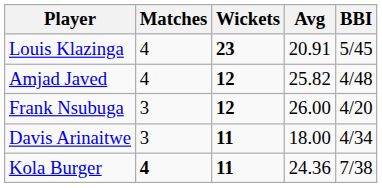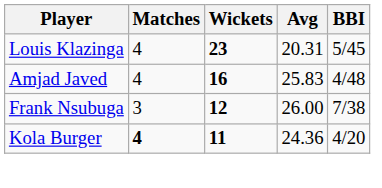Louis Klazinga | Avg: 20.91 -> 20.31
Amjad Javed | Wickets: 12 -> 16
Amjad Javed | Avg: 25.82 -> 25.83
Frank Nsubuga | BBI: 4/20 -> 7/38
- row: Davis Arinaitwe | 3 | 11 | 18.00 | 4/34
Kola Burger | BBI: 7/38 -> 4/20
